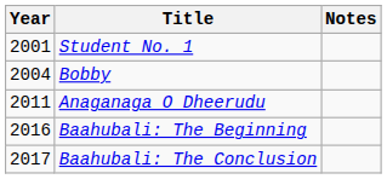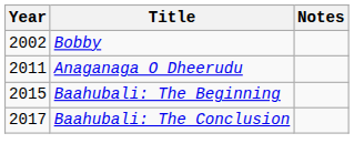- row: 2001 | Student No. 1
Bobby | Year: 2004 -> 2002
Baahubali: The Beginning | Year: 2016 -> 2015
